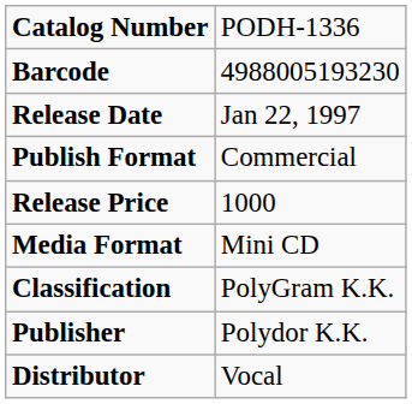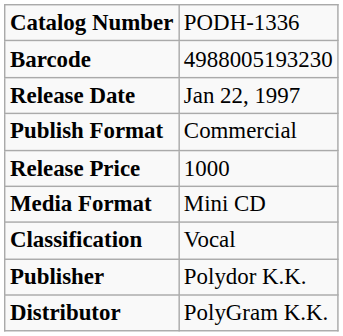Classification | column 2: PolyGram K.K. -> Vocal
Distributor | column 2: Vocal -> PolyGram K.K.
